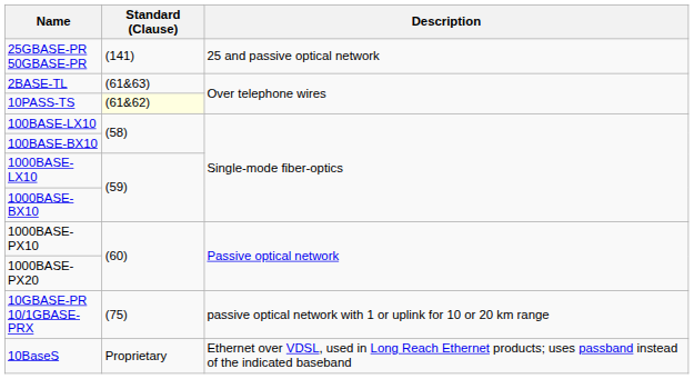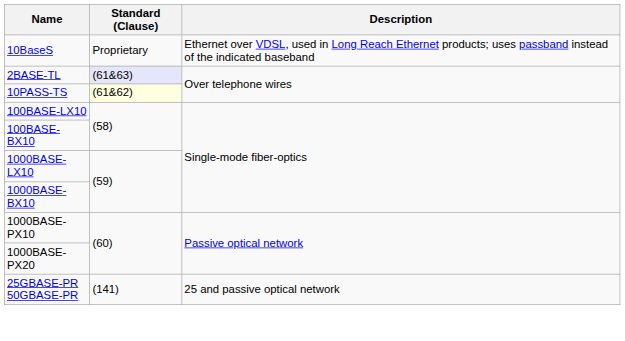rows swapped: 10BaseS <-> 25GBASE-PR 50GBASE-PR
2BASE-TL | Standard (Clause): no background -> lavender background
- row: 10GBASE-PR 10/1GBASE-PRX | (75) | passive optical network with 1 or uplink for 10 or 20 km range
